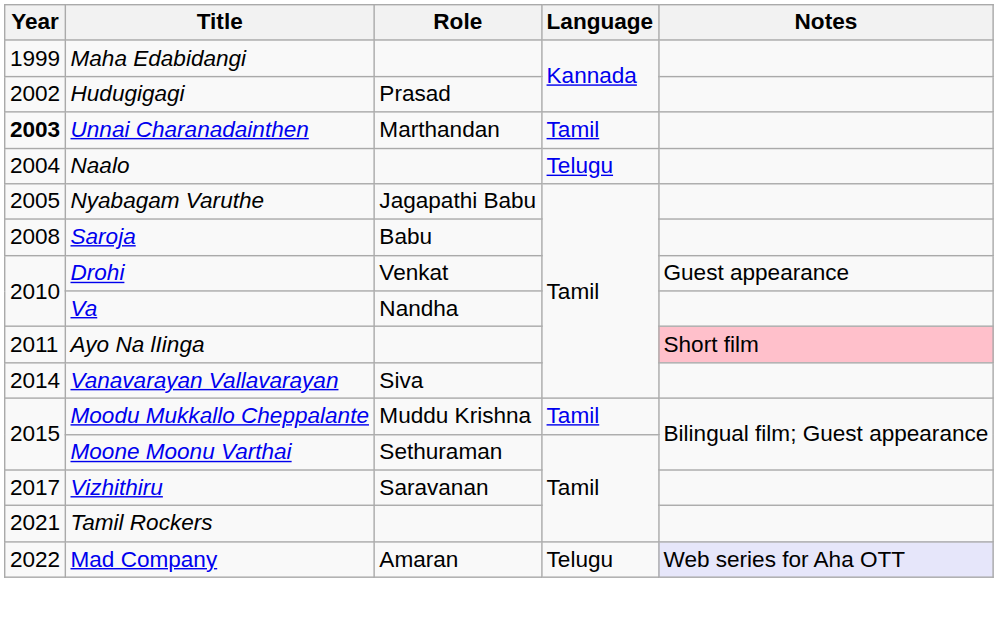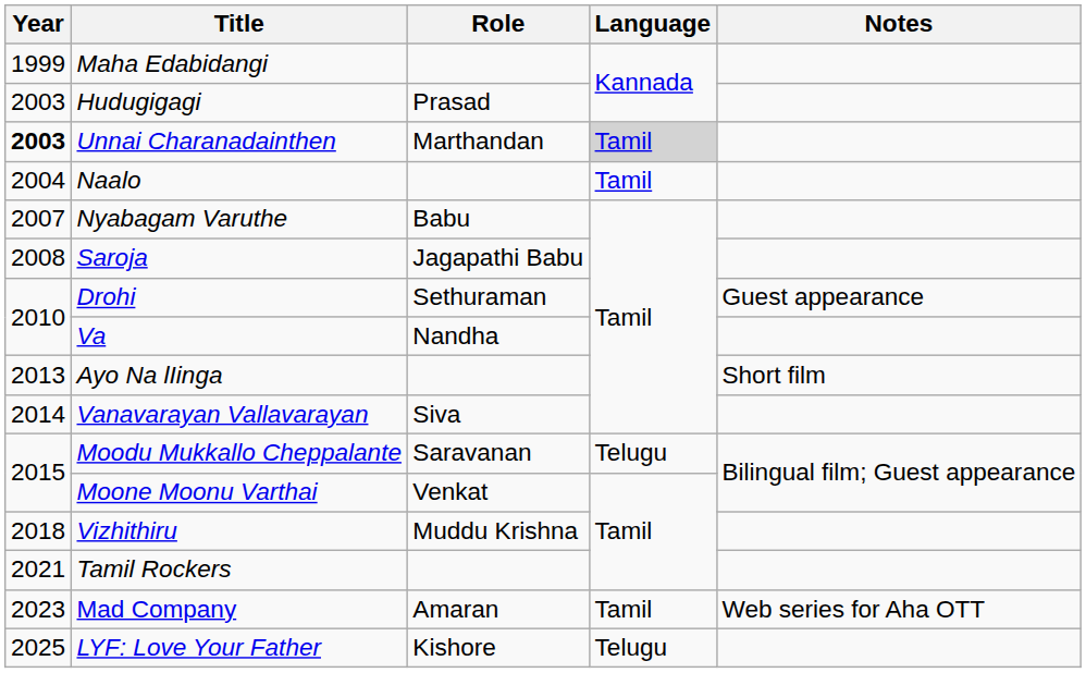Hudugigagi | Year: 2002 -> 2003
Unnai Charanadainthen | Language: no background -> lightgrey background
Naalo | Language: Telugu -> Tamil
Nyabagam Varuthe | Year: 2005 -> 2007
Nyabagam Varuthe | Role: Jagapathi Babu -> Babu
Saroja | Role: Babu -> Jagapathi Babu
Drohi | Role: Venkat -> Sethuraman
Ayo Na lIinga | Year: 2011 -> 2013
Ayo Na lIinga | Notes: pink background -> no background
Moodu Mukkallo Cheppalante | Role: Muddu Krishna -> Saravanan
Moodu Mukkallo Cheppalante | Language: Tamil -> Telugu
Moone Moonu Varthai | Role: Sethuraman -> Venkat
Vizhithiru | Year: 2017 -> 2018
Vizhithiru | Role: Saravanan -> Muddu Krishna
Mad Company | Year: 2022 -> 2023
Mad Company | Language: Telugu -> Tamil
Mad Company | Notes: lavender background -> no background
+ row: 2025 | LYF: Love Your Father | Kishore | Telugu
